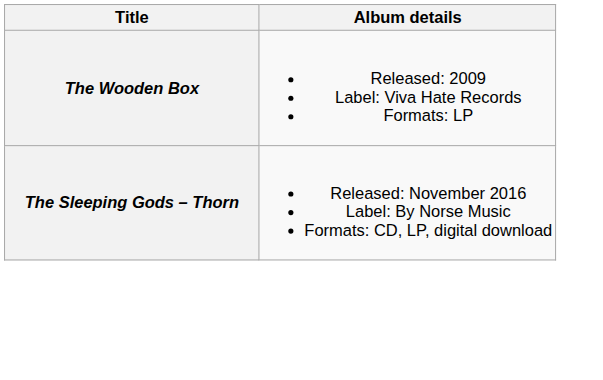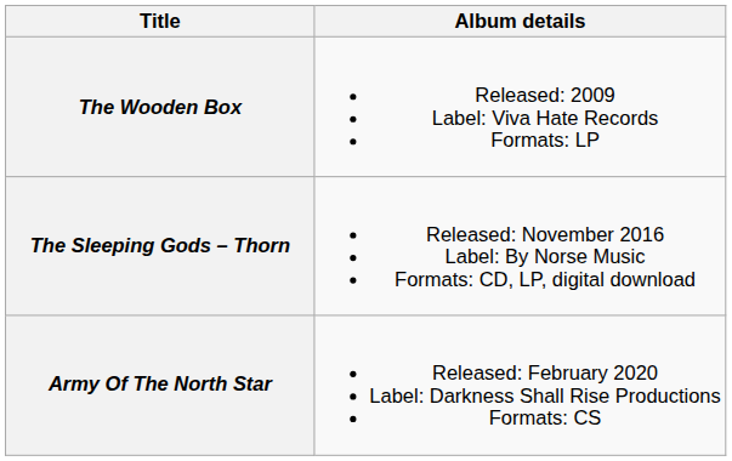+ row: Army Of The North Star | Released: February 2020 Label: Darkness Shall Rise Productions Formats: CS
